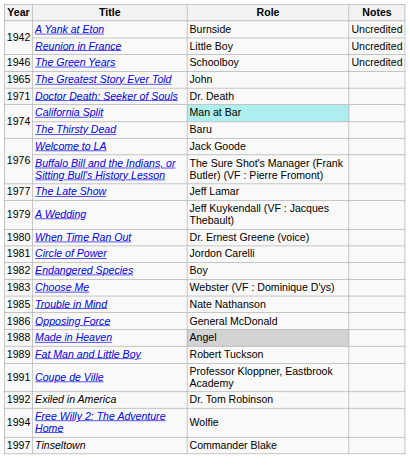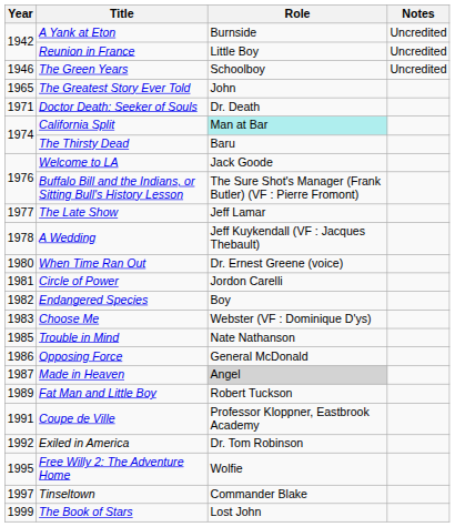A Wedding | Year: 1979 -> 1978
Made in Heaven | Year: 1988 -> 1987
Free Willy 2: The Adventure Home | Year: 1994 -> 1995
+ row: 1999 | The Book of Stars | Lost John
